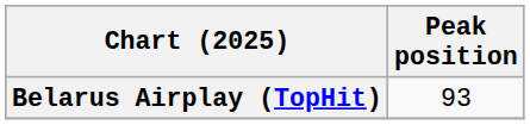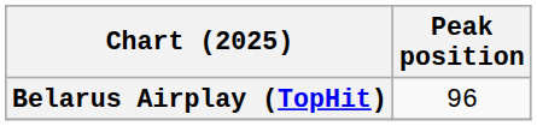Belarus Airplay (TopHit) | Peak position: 93 -> 96
